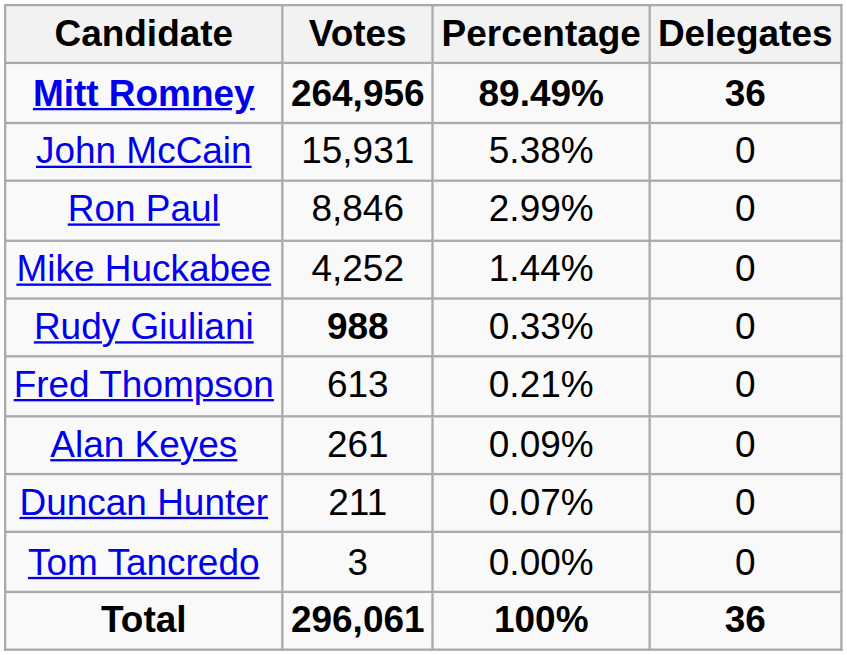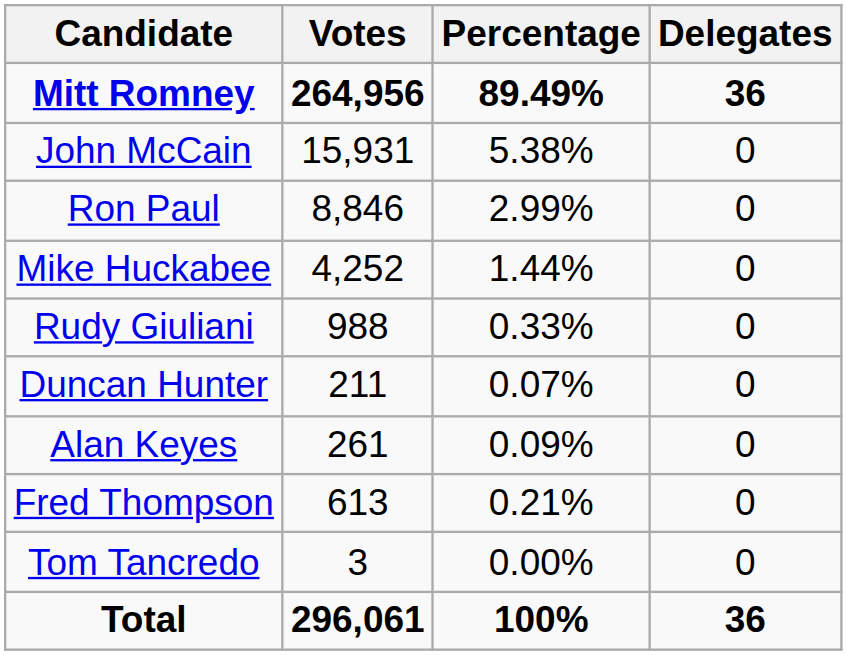Rudy Giuliani | Votes: bold -> normal
rows swapped: Fred Thompson <-> Duncan Hunter
